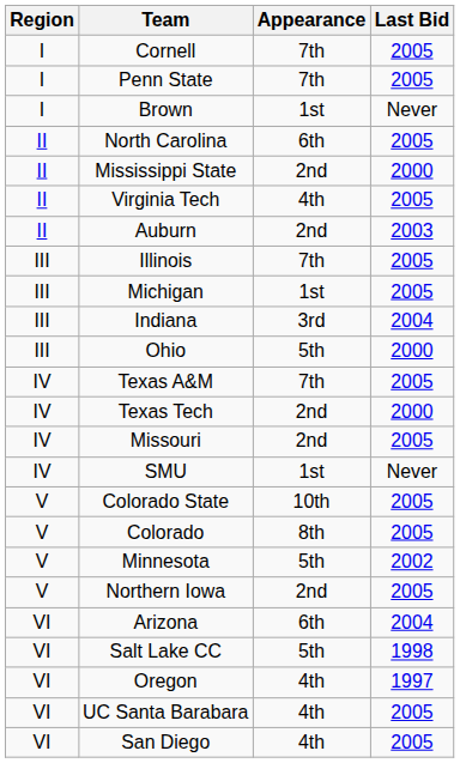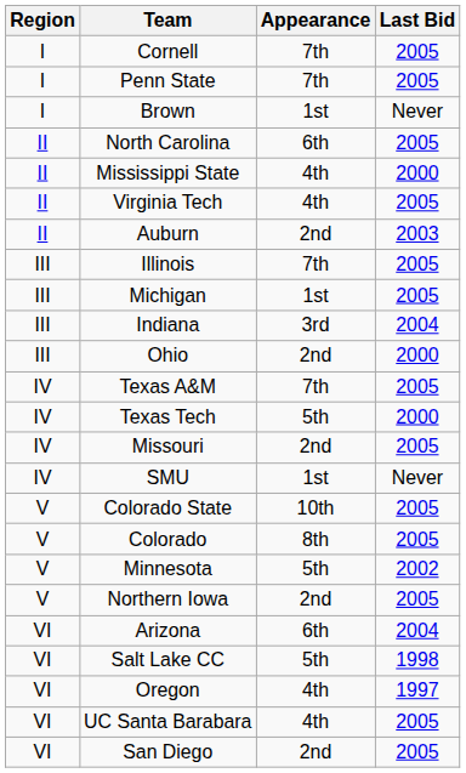Mississippi State | Appearance: 2nd -> 4th
Ohio | Appearance: 5th -> 2nd
Texas Tech | Appearance: 2nd -> 5th
San Diego | Appearance: 4th -> 2nd
